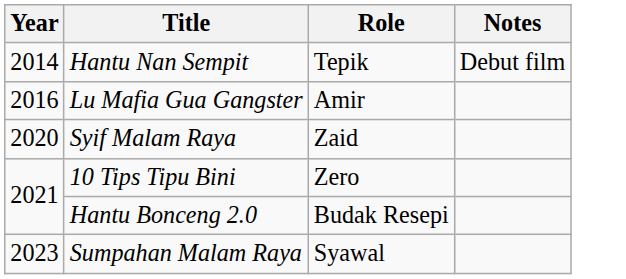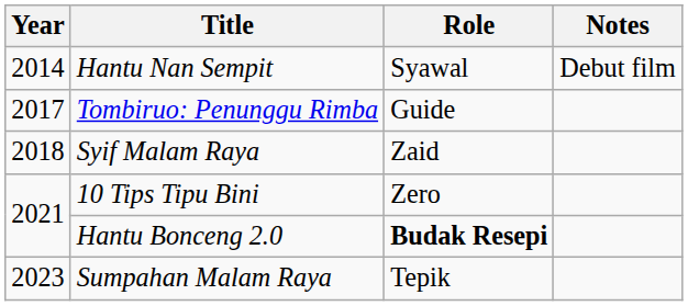Hantu Nan Sempit | Role: Tepik -> Syawal
- row: 2016 | Lu Mafia Gua Gangster | Amir
+ row: 2017 | Tombiruo: Penunggu Rimba | Guide
Syif Malam Raya | Year: 2020 -> 2018
Hantu Bonceng 2.0 | Role: normal -> bold
Sumpahan Malam Raya | Role: Syawal -> Tepik
